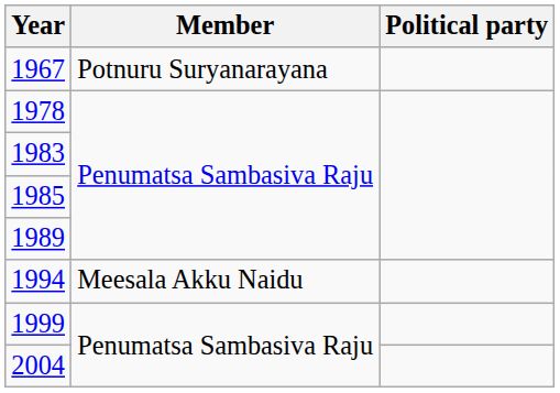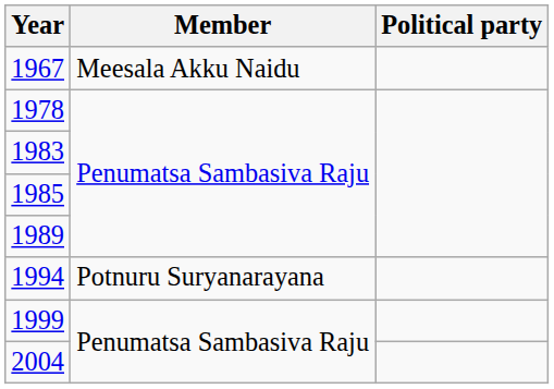1967 | Member: Potnuru Suryanarayana -> Meesala Akku Naidu
1994 | Member: Meesala Akku Naidu -> Potnuru Suryanarayana
